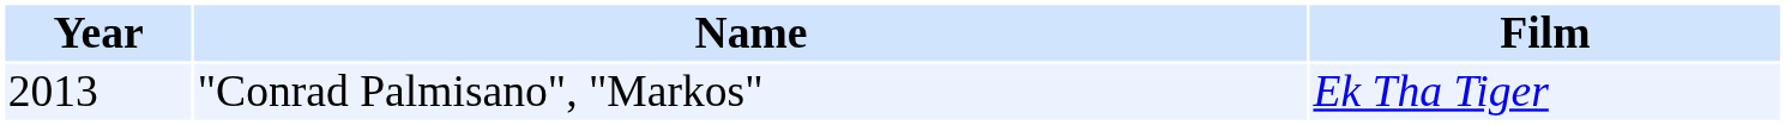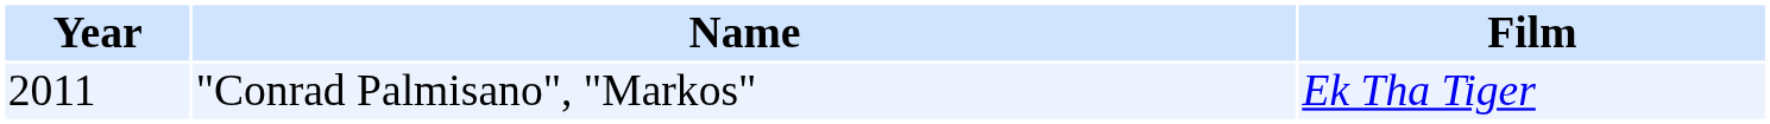"Conrad Palmisano", "Markos" | Year: 2013 -> 2011
